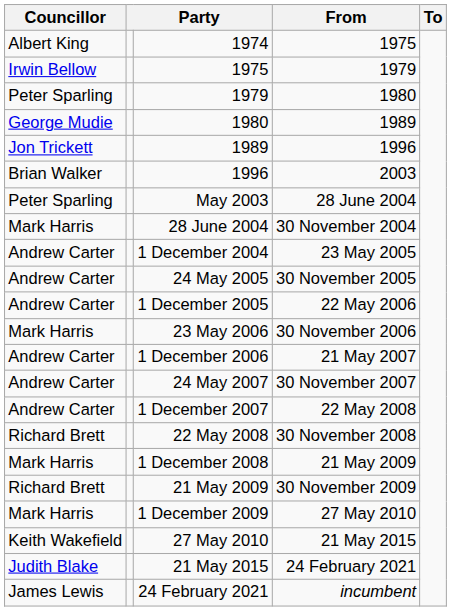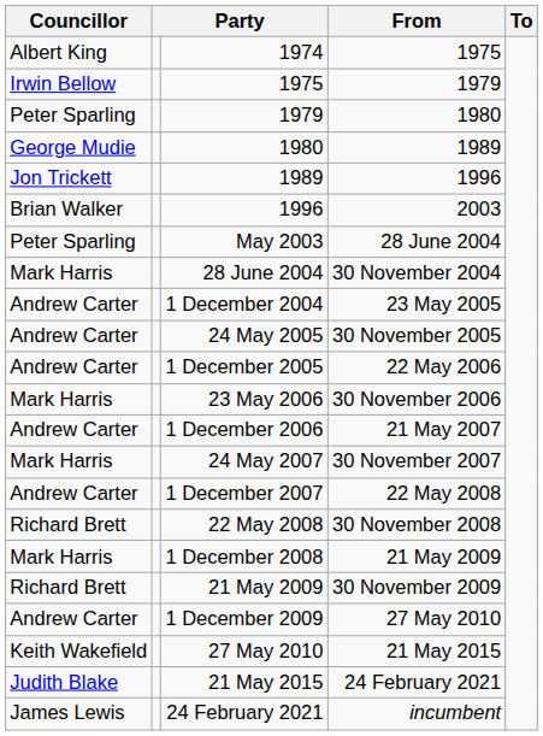24 May 2007 | Councillor: Andrew Carter -> Mark Harris
1 December 2009 | Councillor: Mark Harris -> Andrew Carter
